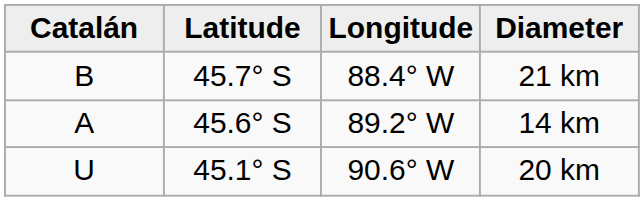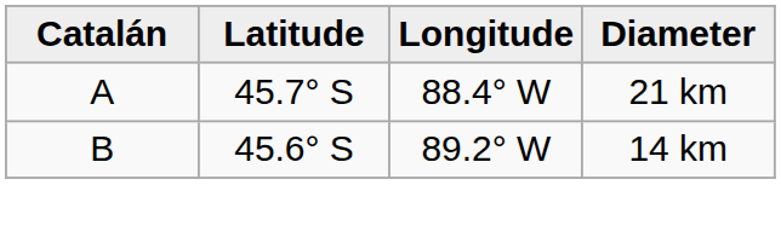21 km | Catalán: B -> A
14 km | Catalán: A -> B
- row: U | 45.1° S | 90.6° W | 20 km
